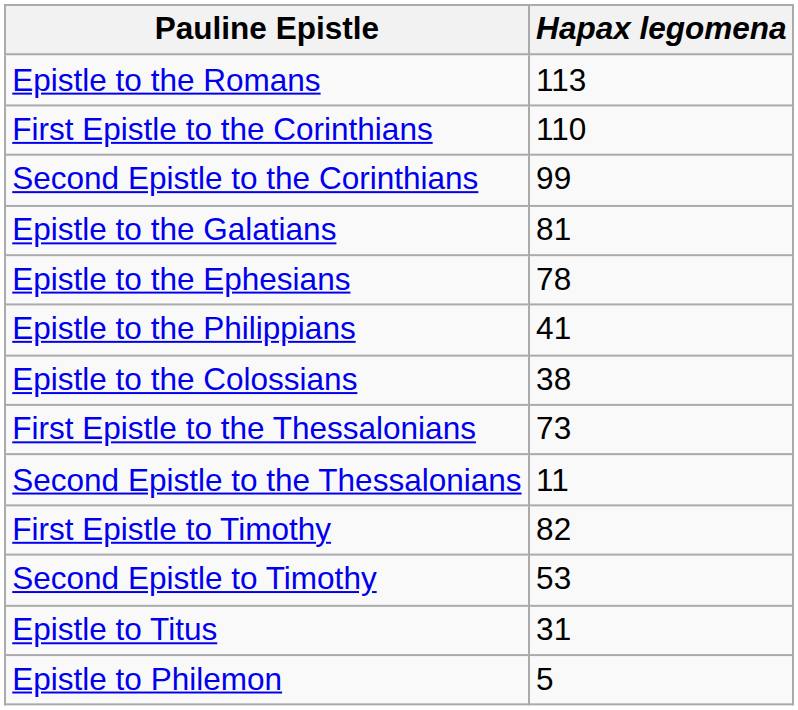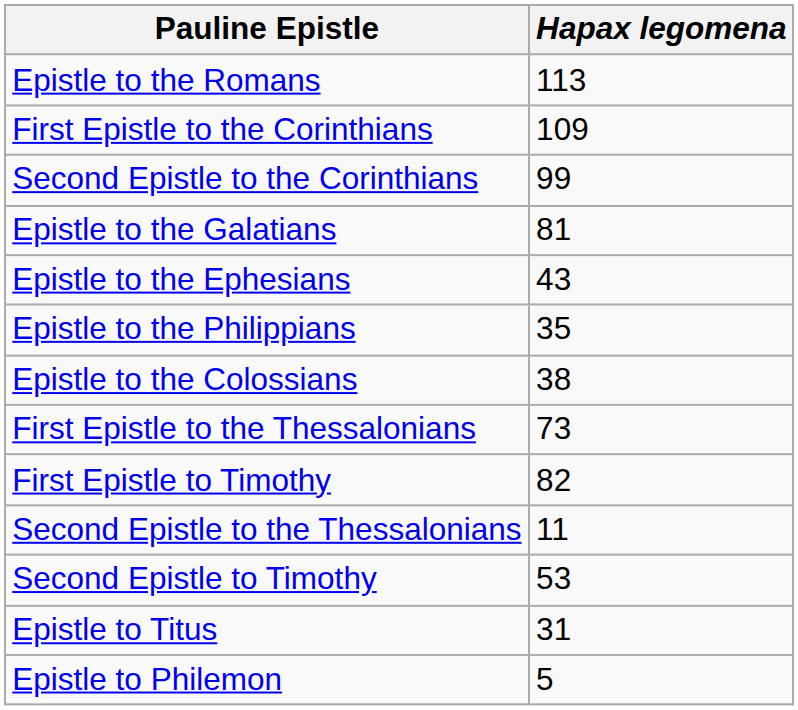First Epistle to the Corinthians | Hapax legomena: 110 -> 109
Epistle to the Ephesians | Hapax legomena: 78 -> 43
Epistle to the Philippians | Hapax legomena: 41 -> 35
rows swapped: Second Epistle to the Thessalonians <-> First Epistle to Timothy
